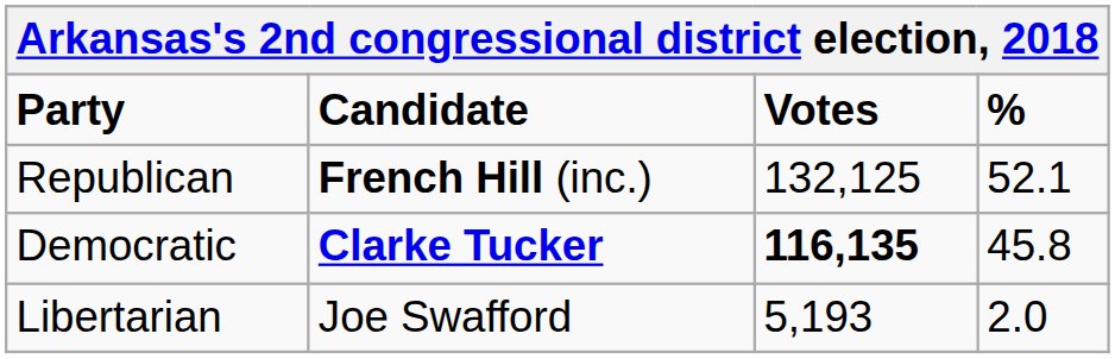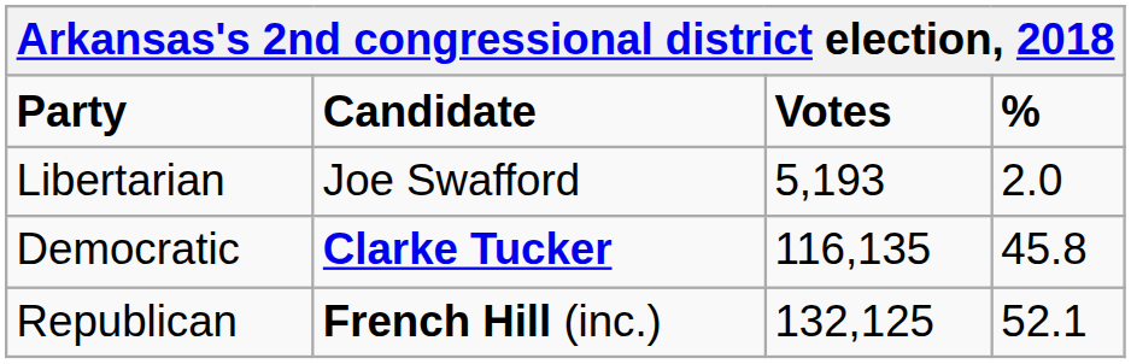rows swapped: Republican <-> Libertarian
Democratic | Votes: bold -> normal
